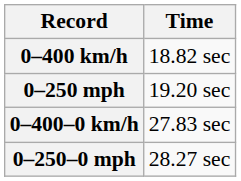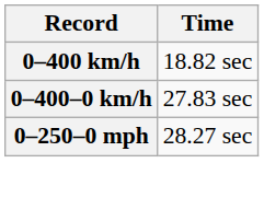- row: 0–250 mph | 19.20 sec
